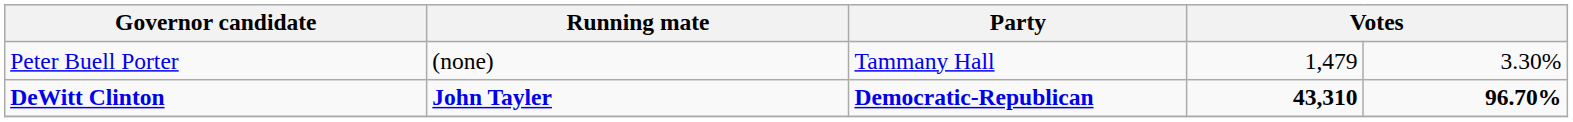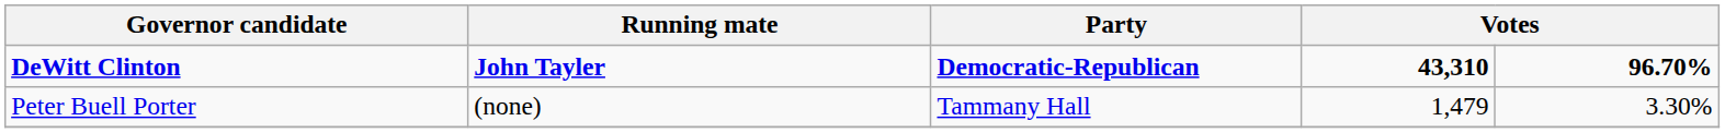rows swapped: DeWitt Clinton <-> Peter Buell Porter
